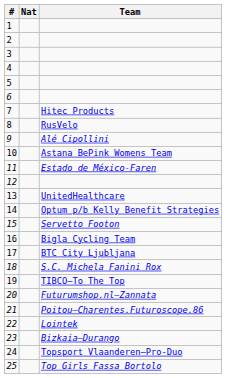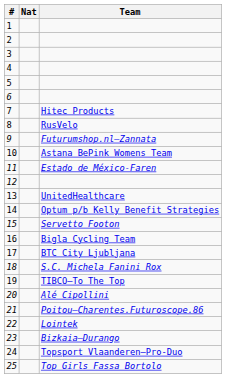9 | Team: Alé Cipollini -> Futurumshop.nl–Zannata
20 | Team: Futurumshop.nl–Zannata -> Alé Cipollini
